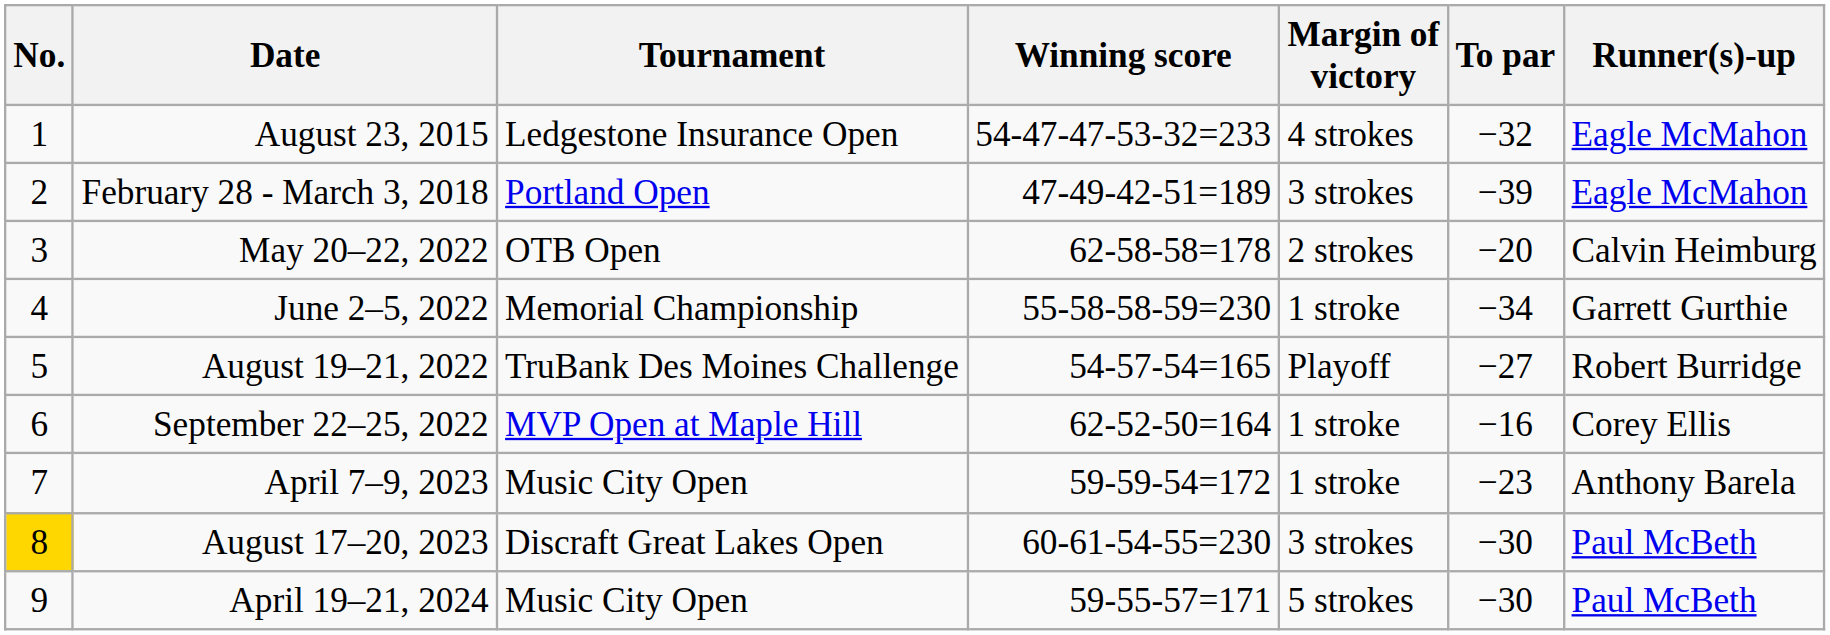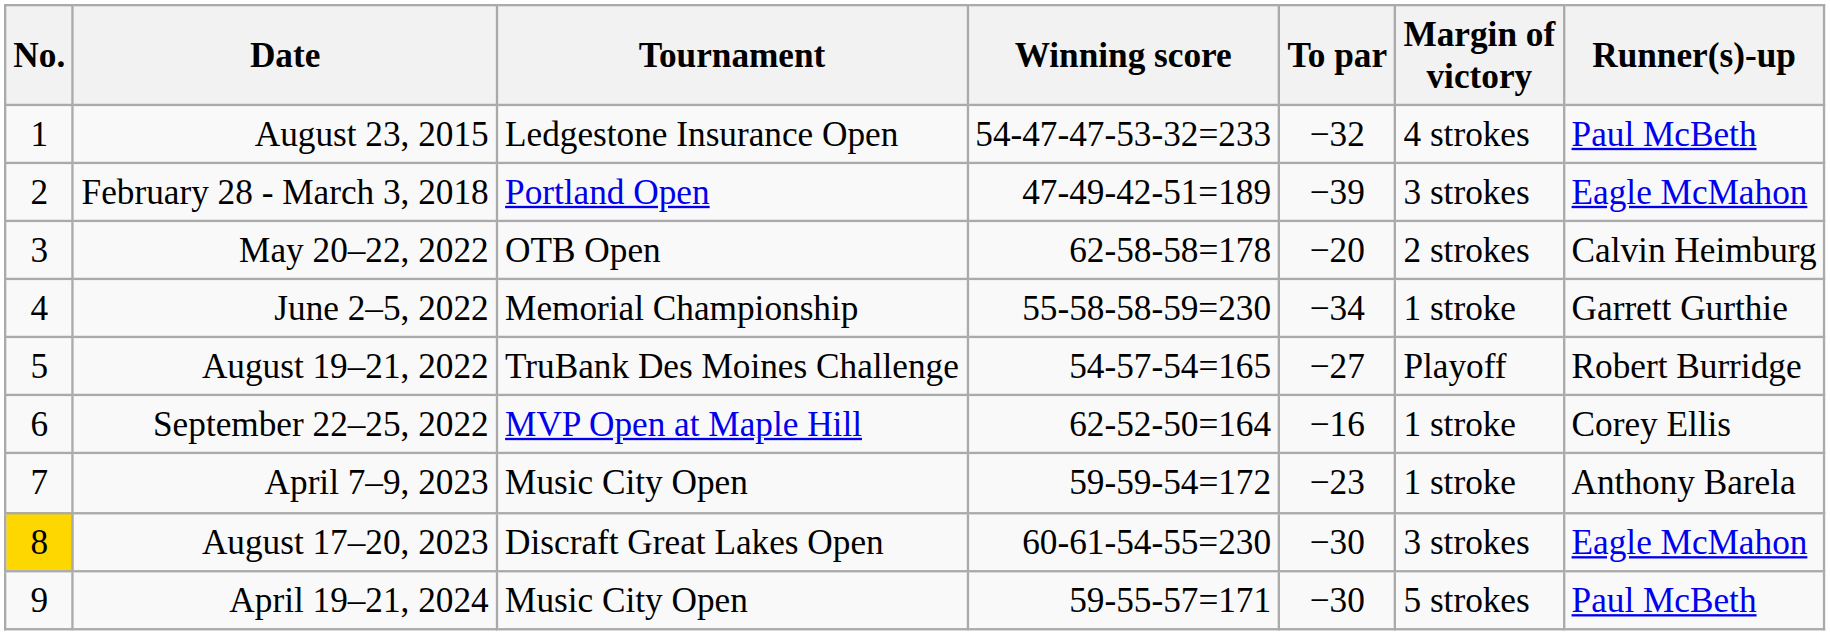columns swapped: To par <-> Margin of victory
August 23, 2015 | Runner(s)-up: Eagle McMahon -> Paul McBeth
August 17–20, 2023 | Runner(s)-up: Paul McBeth -> Eagle McMahon
